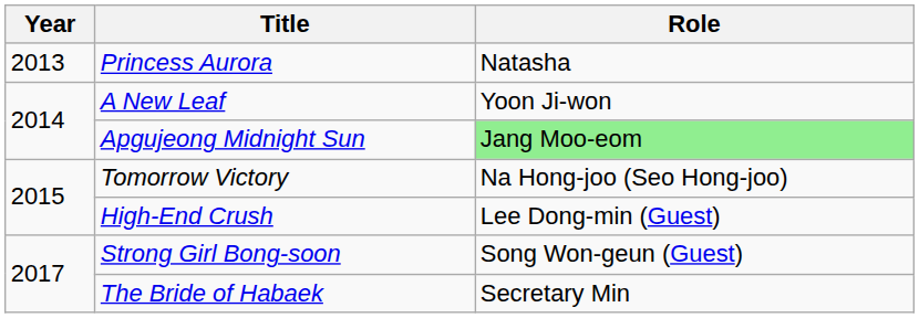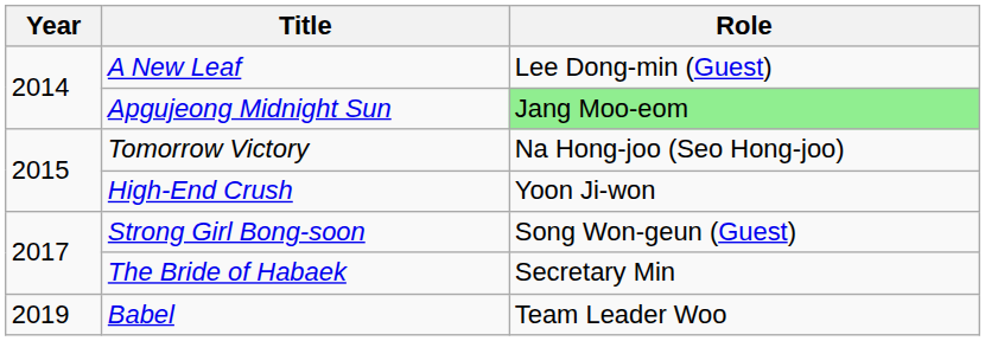- row: 2013 | Princess Aurora | Natasha
A New Leaf | Role: Yoon Ji-won -> Lee Dong-min (Guest)
High-End Crush | Role: Lee Dong-min (Guest) -> Yoon Ji-won
+ row: 2019 | Babel | Team Leader Woo
